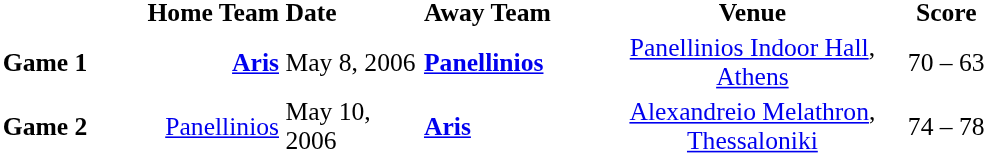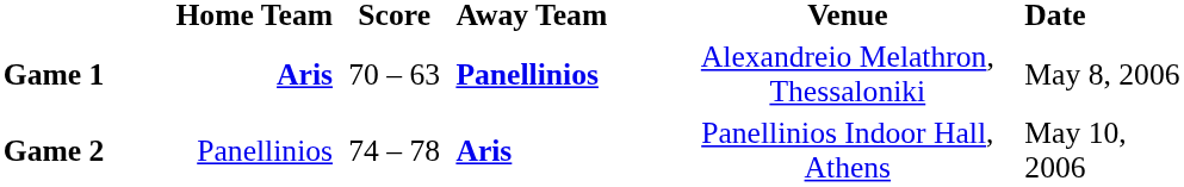columns swapped: Score <-> Date
Game 1 | Venue: Panellinios Indoor Hall, Athens -> Alexandreio Melathron, Thessaloniki
Game 2 | Venue: Alexandreio Melathron, Thessaloniki -> Panellinios Indoor Hall, Athens
